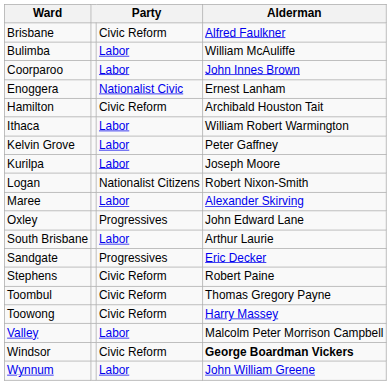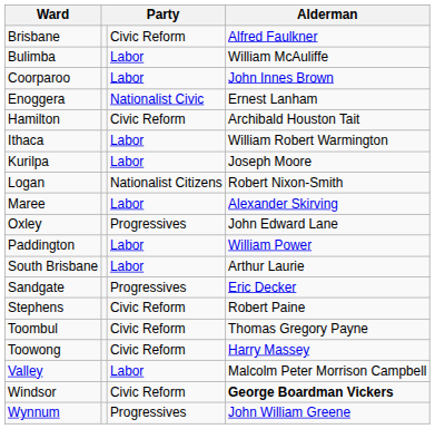- row: Kelvin Grove | Labor | Peter Gaffney
+ row: Paddington | Labor | William Power
Wynnum | column 3: Labor -> Progressives
